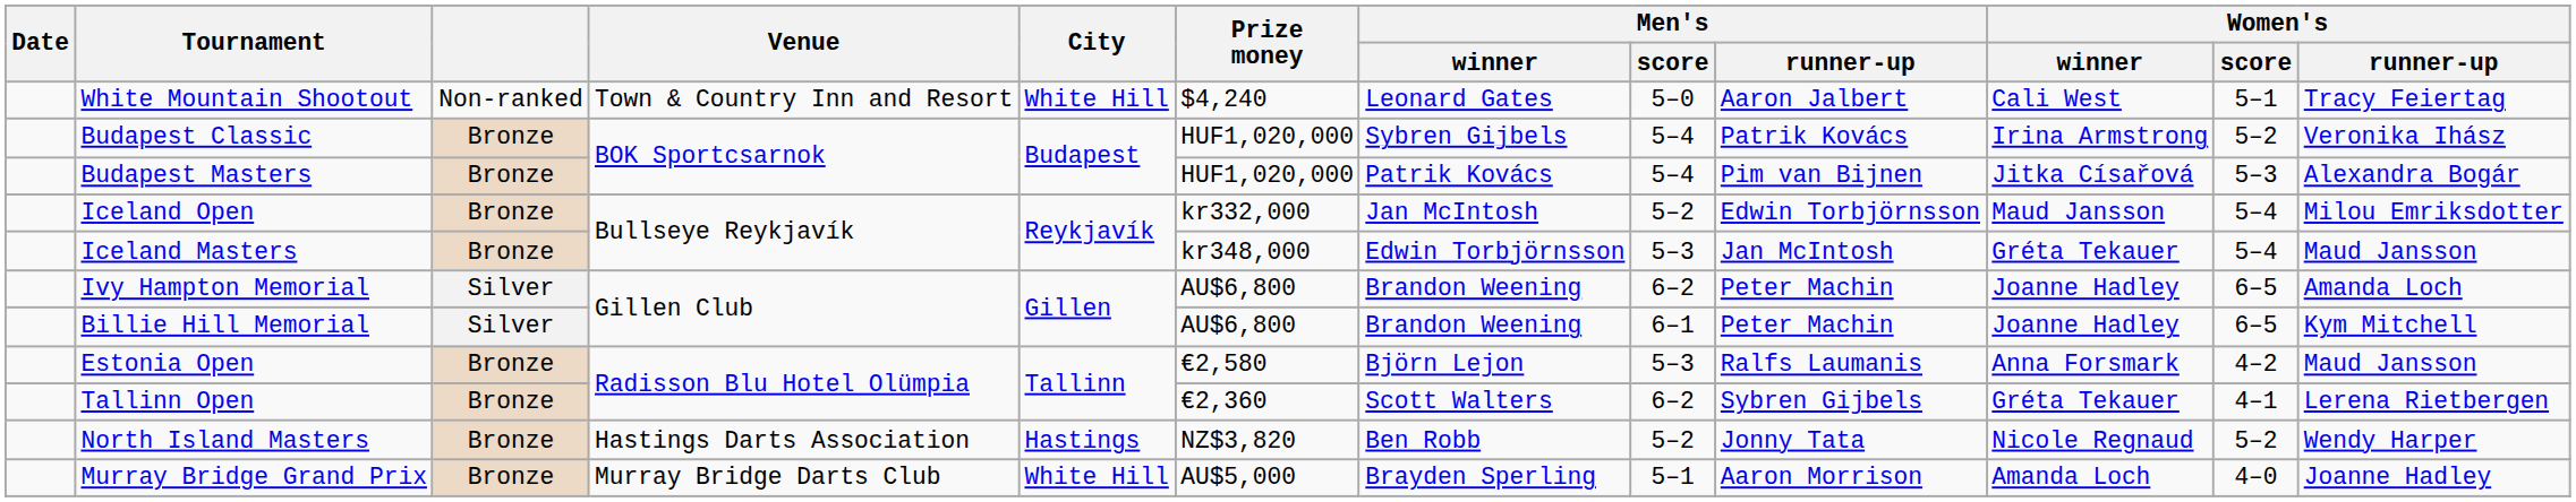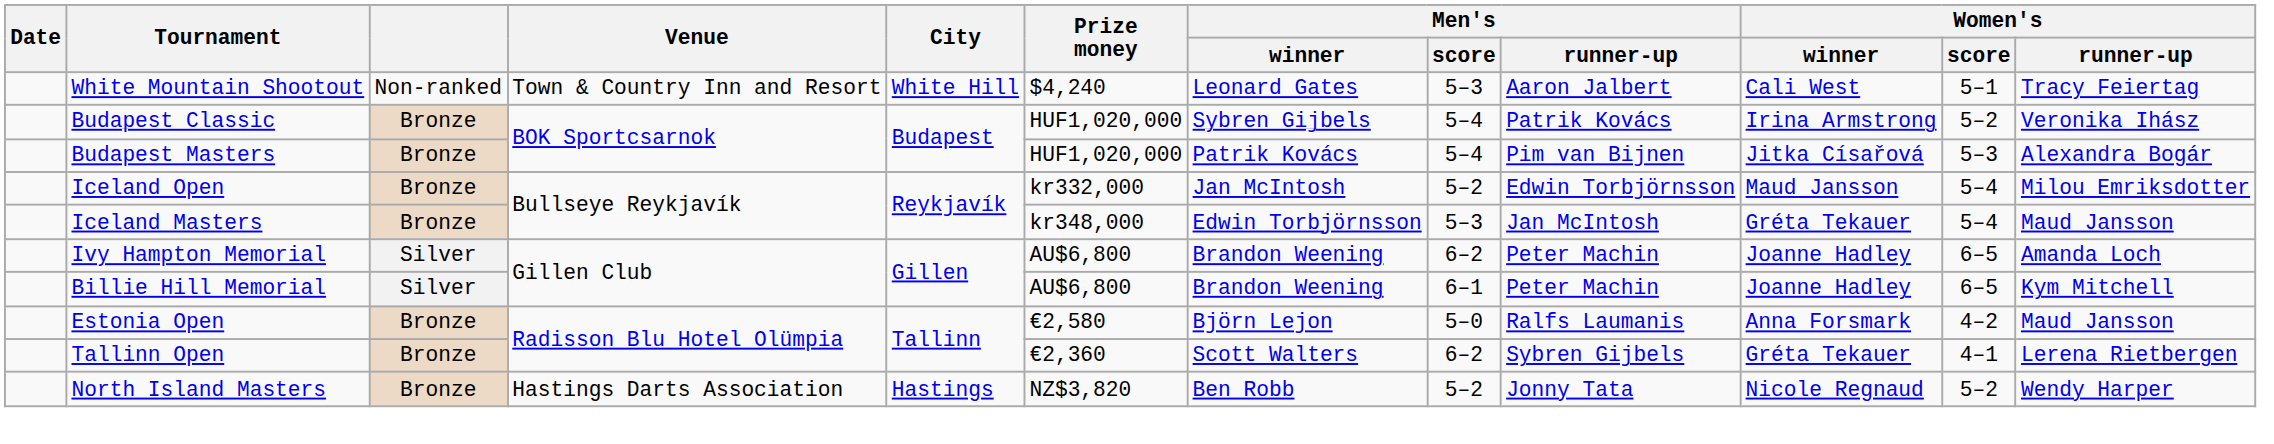White Mountain Shootout | Men's / score: 5–0 -> 5–3
Estonia Open | Men's / score: 5–3 -> 5–0
- row: Murray Bridge Grand Prix | Bronze | Murray Bridge Darts Club | White Hill | AU$5,000 | Brayden Sperling | 5–1 | Aaron Morrison | Amanda Loch | 4–0 | Joanne Hadley
